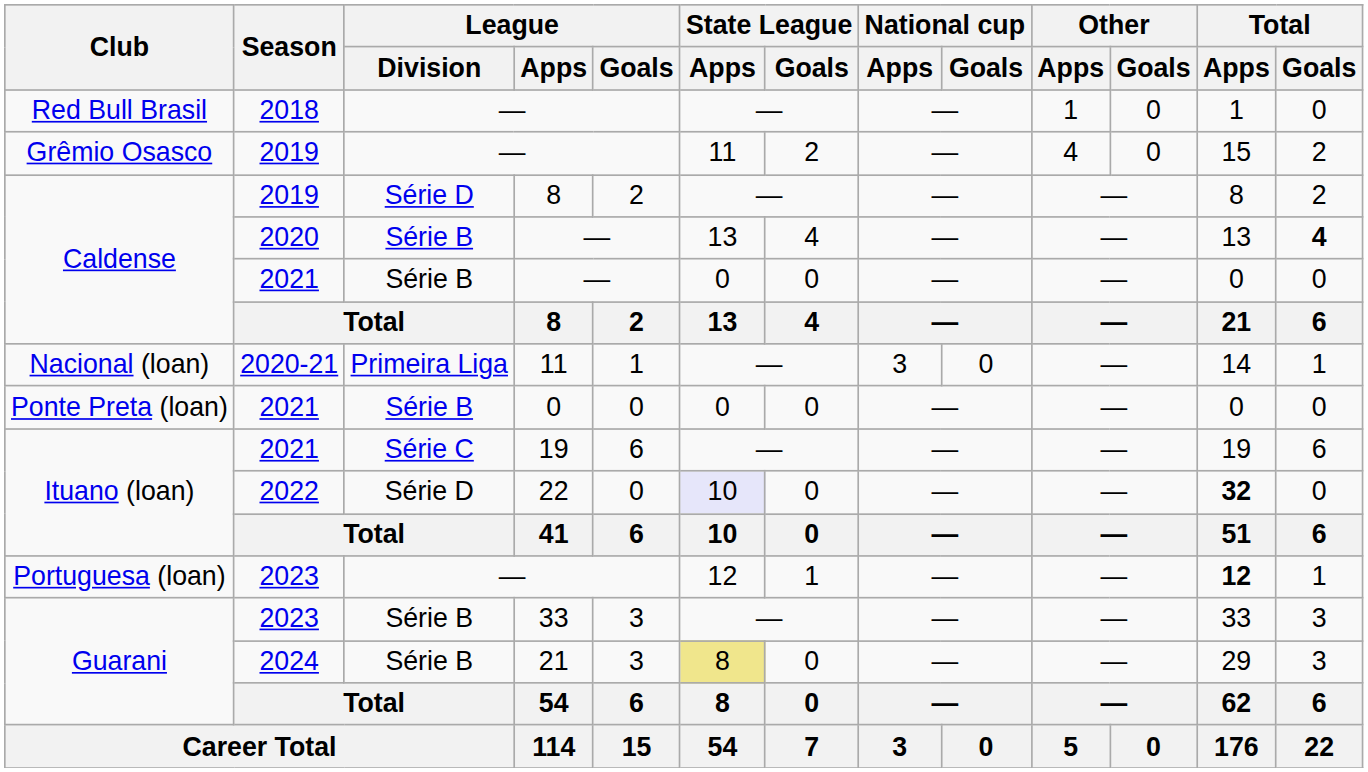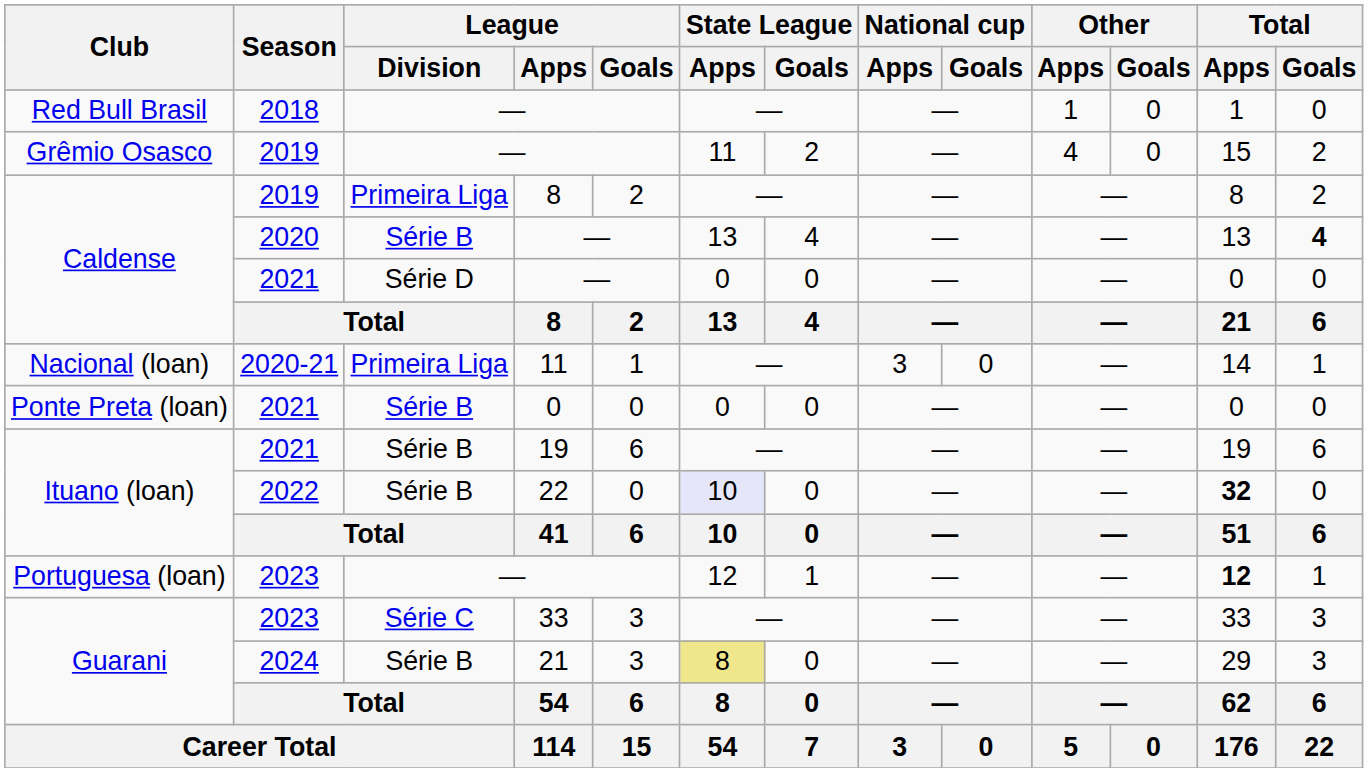Caldense / 2019 | League / Division: Série D -> Primeira Liga
Caldense / 2021 | League / Division: Série B -> Série D
Ituano (loan) / 2021 | League / Division: Série C -> Série B
Ituano (loan) / 2022 | League / Division: Série D -> Série B
Guarani / 2023 | League / Division: Série B -> Série C
